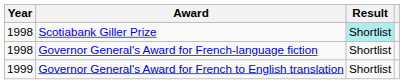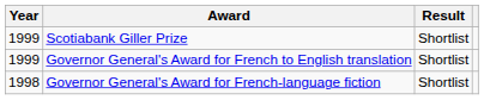Scotiabank Giller Prize | Year: 1998 -> 1999
Scotiabank Giller Prize | Result: paleturquoise background -> no background
rows swapped: Governor General's Award for French-language fiction <-> Governor General's Award for French to English translation
